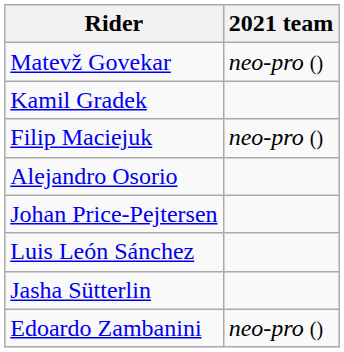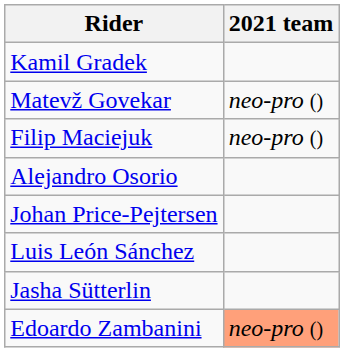rows swapped: Matevž Govekar <-> Kamil Gradek
Edoardo Zambanini | 2021 team: no background -> lightsalmon background
